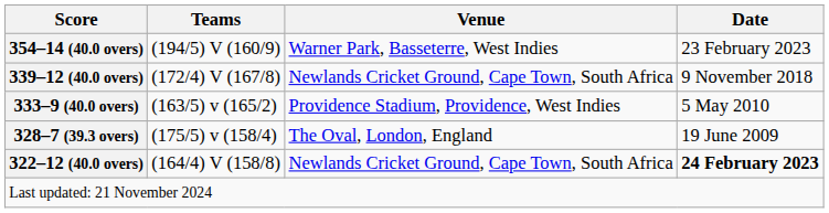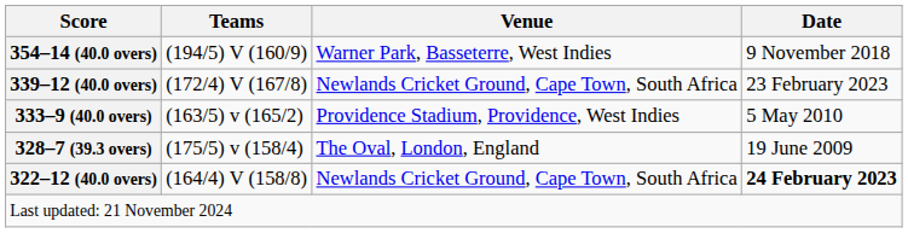354–14 (40.0 overs) | Date: 23 February 2023 -> 9 November 2018
339–12 (40.0 overs) | Date: 9 November 2018 -> 23 February 2023
